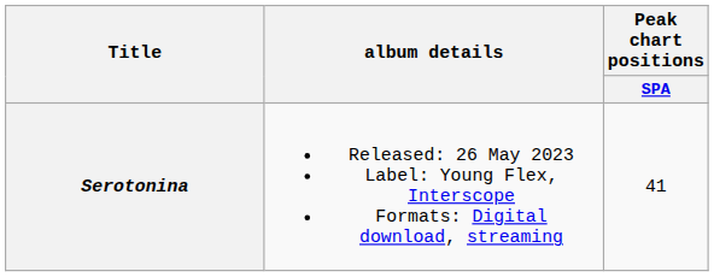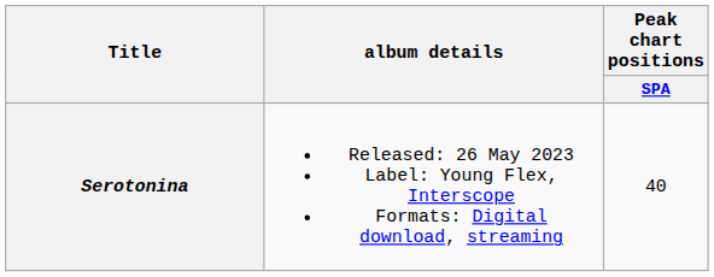Serotonina | Peak chart positions / SPA: 41 -> 40
